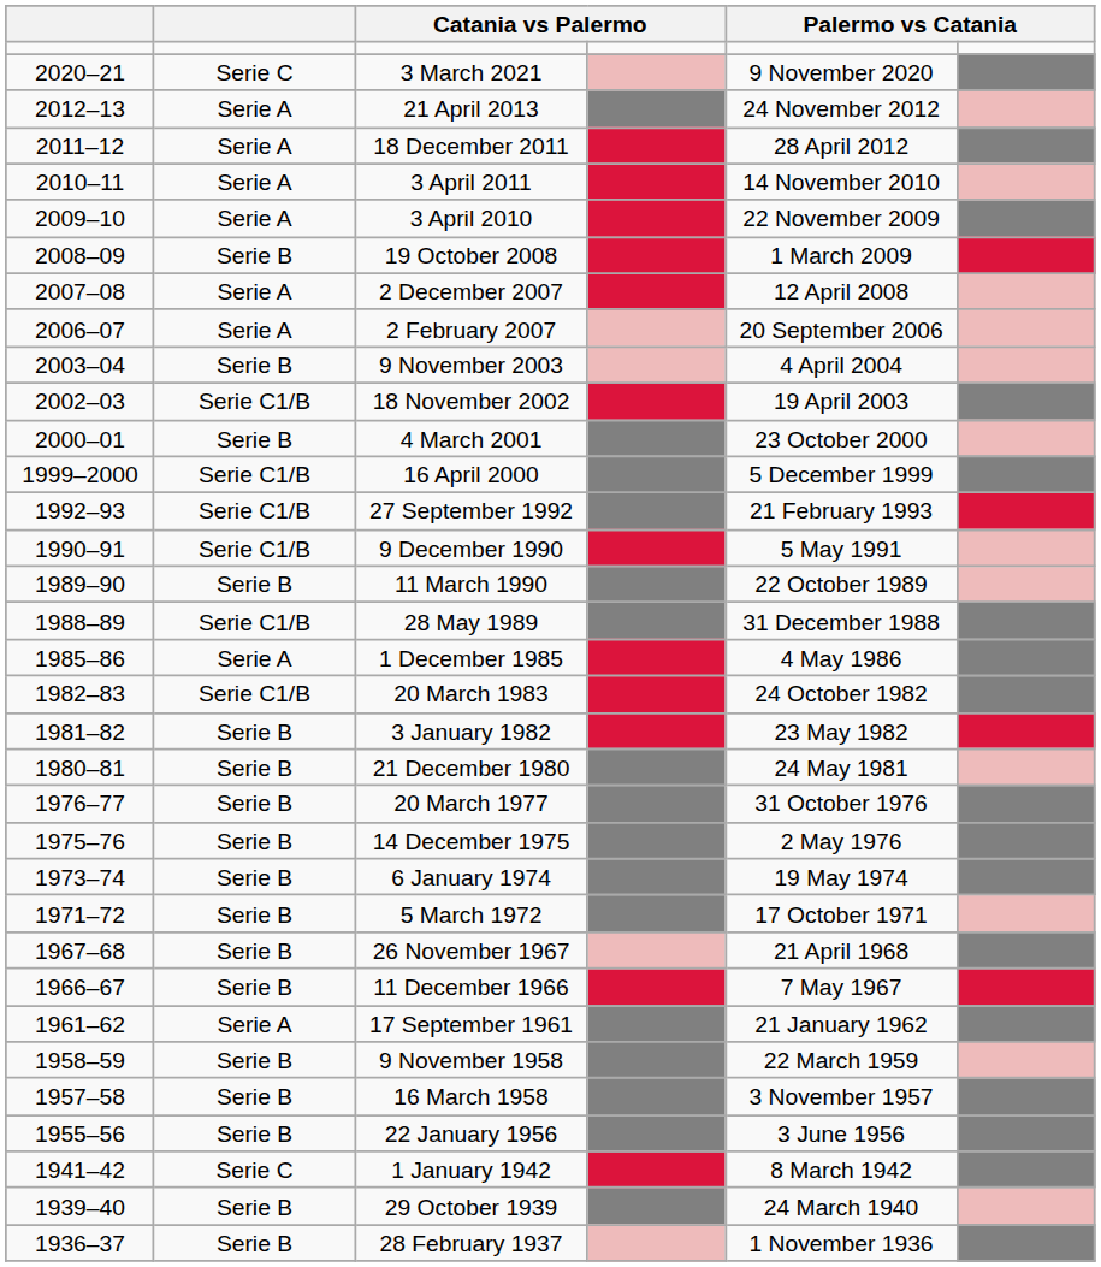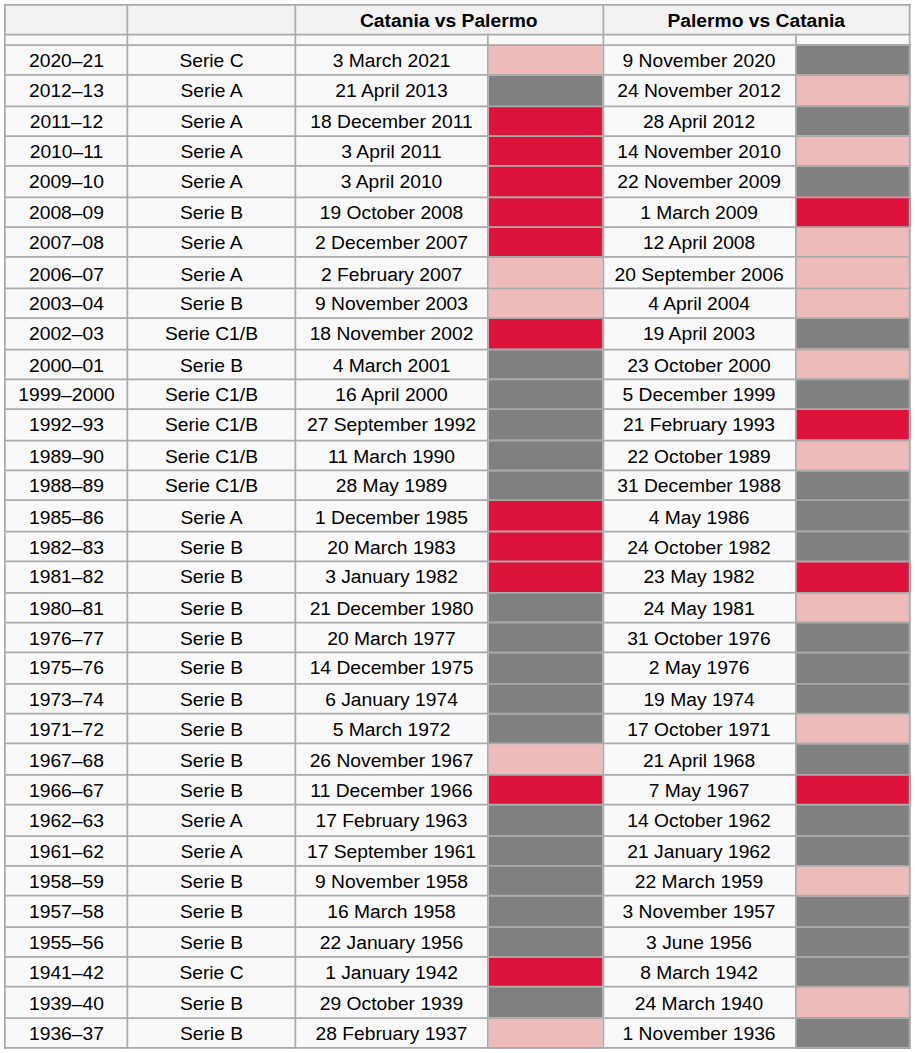- row: 1990–91 | Serie C1/B | 9 December 1990 | 5 May 1991
11 March 1990 | column 2: Serie B -> Serie C1/B
20 March 1983 | column 2: Serie C1/B -> Serie B
+ row: 1962–63 | Serie A | 17 February 1963 | 14 October 1962
